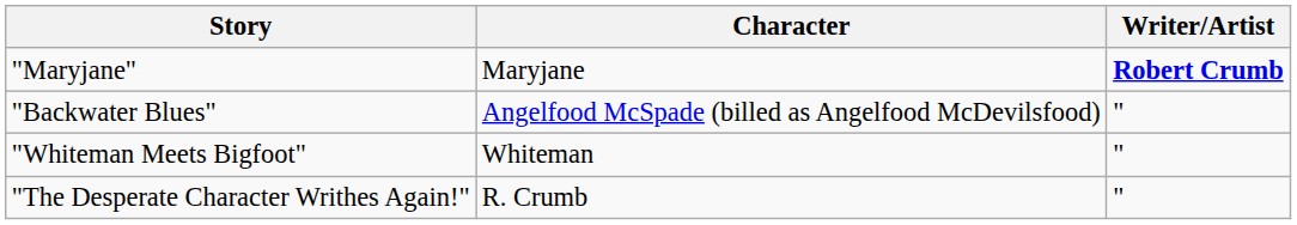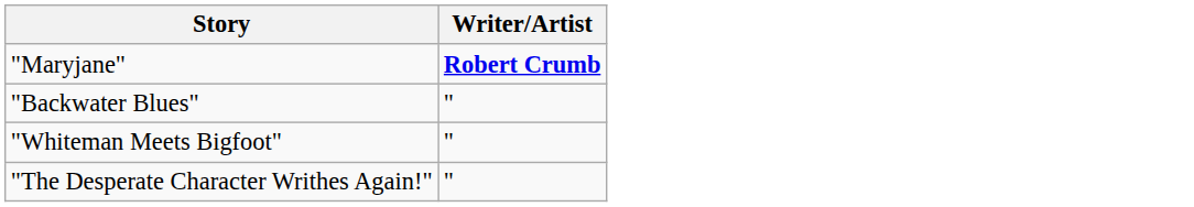- column: Character | Maryjane | Angelfood McSpade (billed as Angelfood McDevilsfood) | Whiteman | R. Crumb
